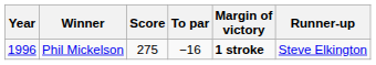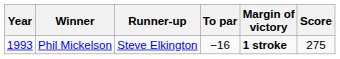columns swapped: Score <-> Runner-up
Phil Mickelson | Year: 1996 -> 1993
